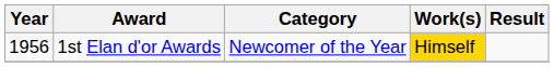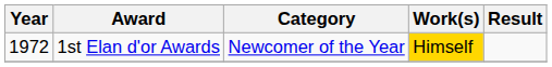1st Elan d'or Awards | Year: 1956 -> 1972
